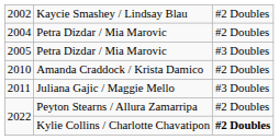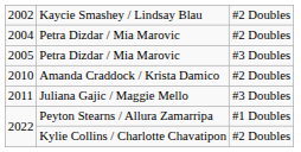2022 / Peyton Stearns / Allura Zamarripa | column 3: #2 Doubles -> #1 Doubles
2022 / Kylie Collins / Charlotte Chavatipon | column 3: bold -> normal
